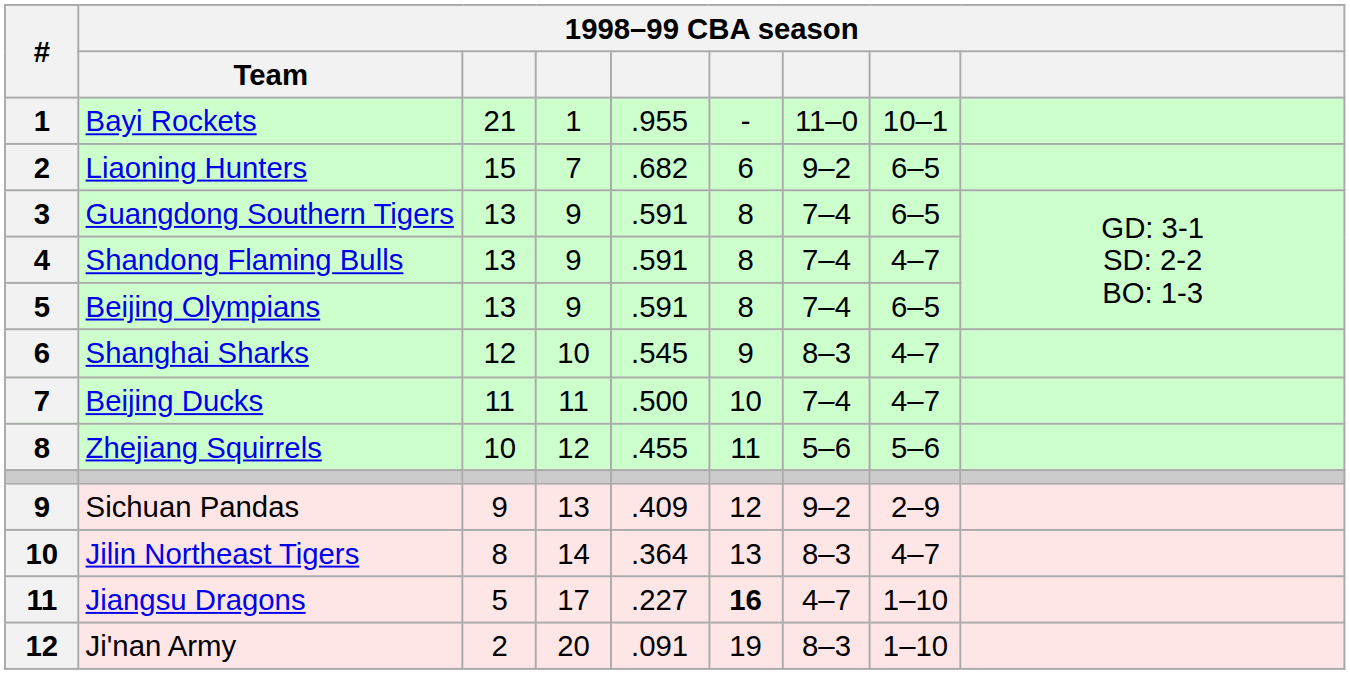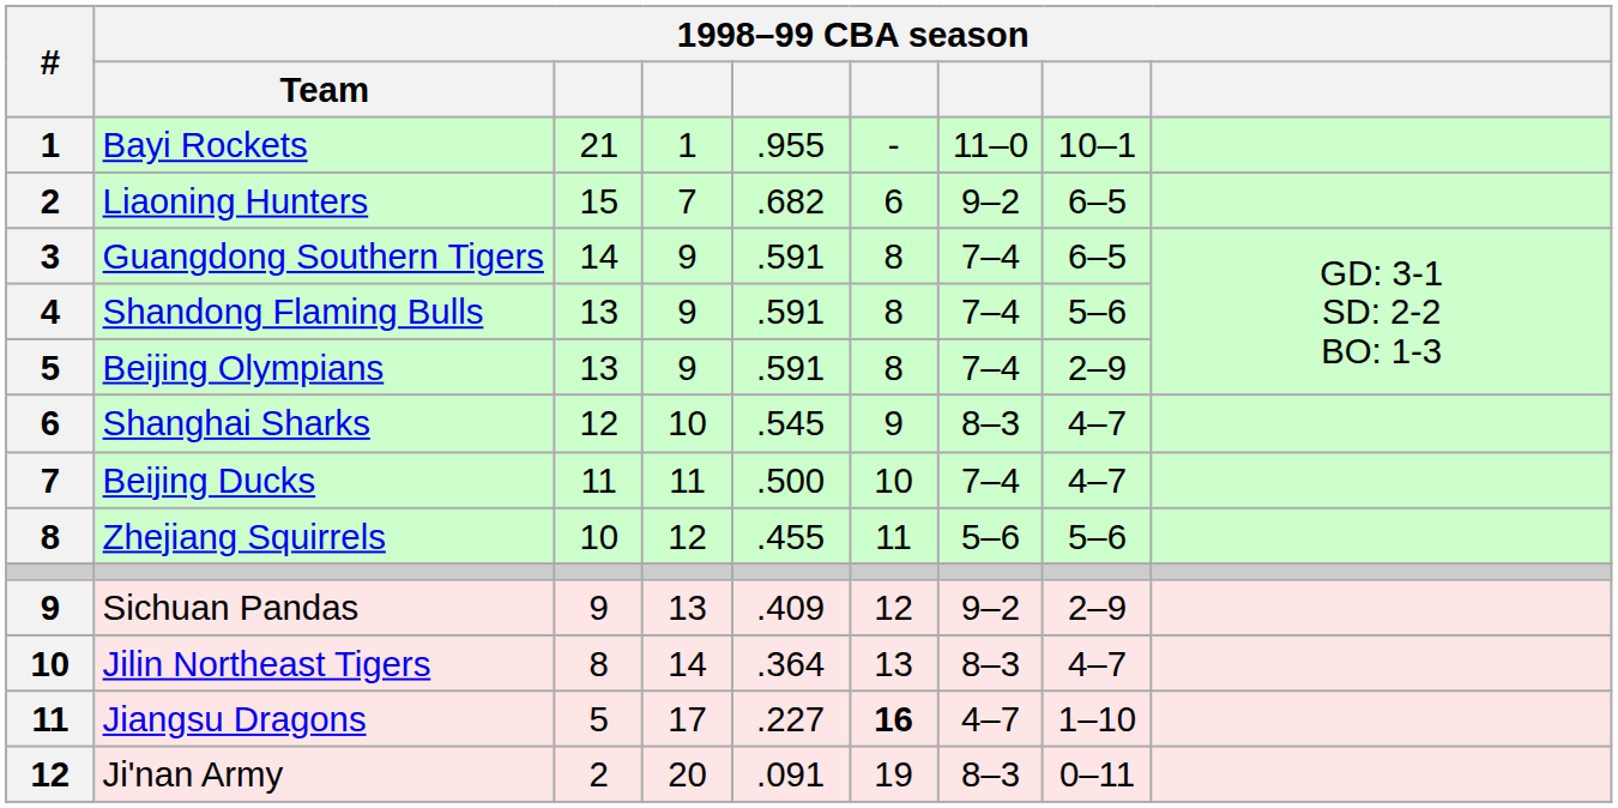Guangdong Southern Tigers | column 3: 13 -> 14
Shandong Flaming Bulls | column 8: 4–7 -> 5–6
Beijing Olympians | column 8: 6–5 -> 2–9
Ji'nan Army | column 8: 1–10 -> 0–11
